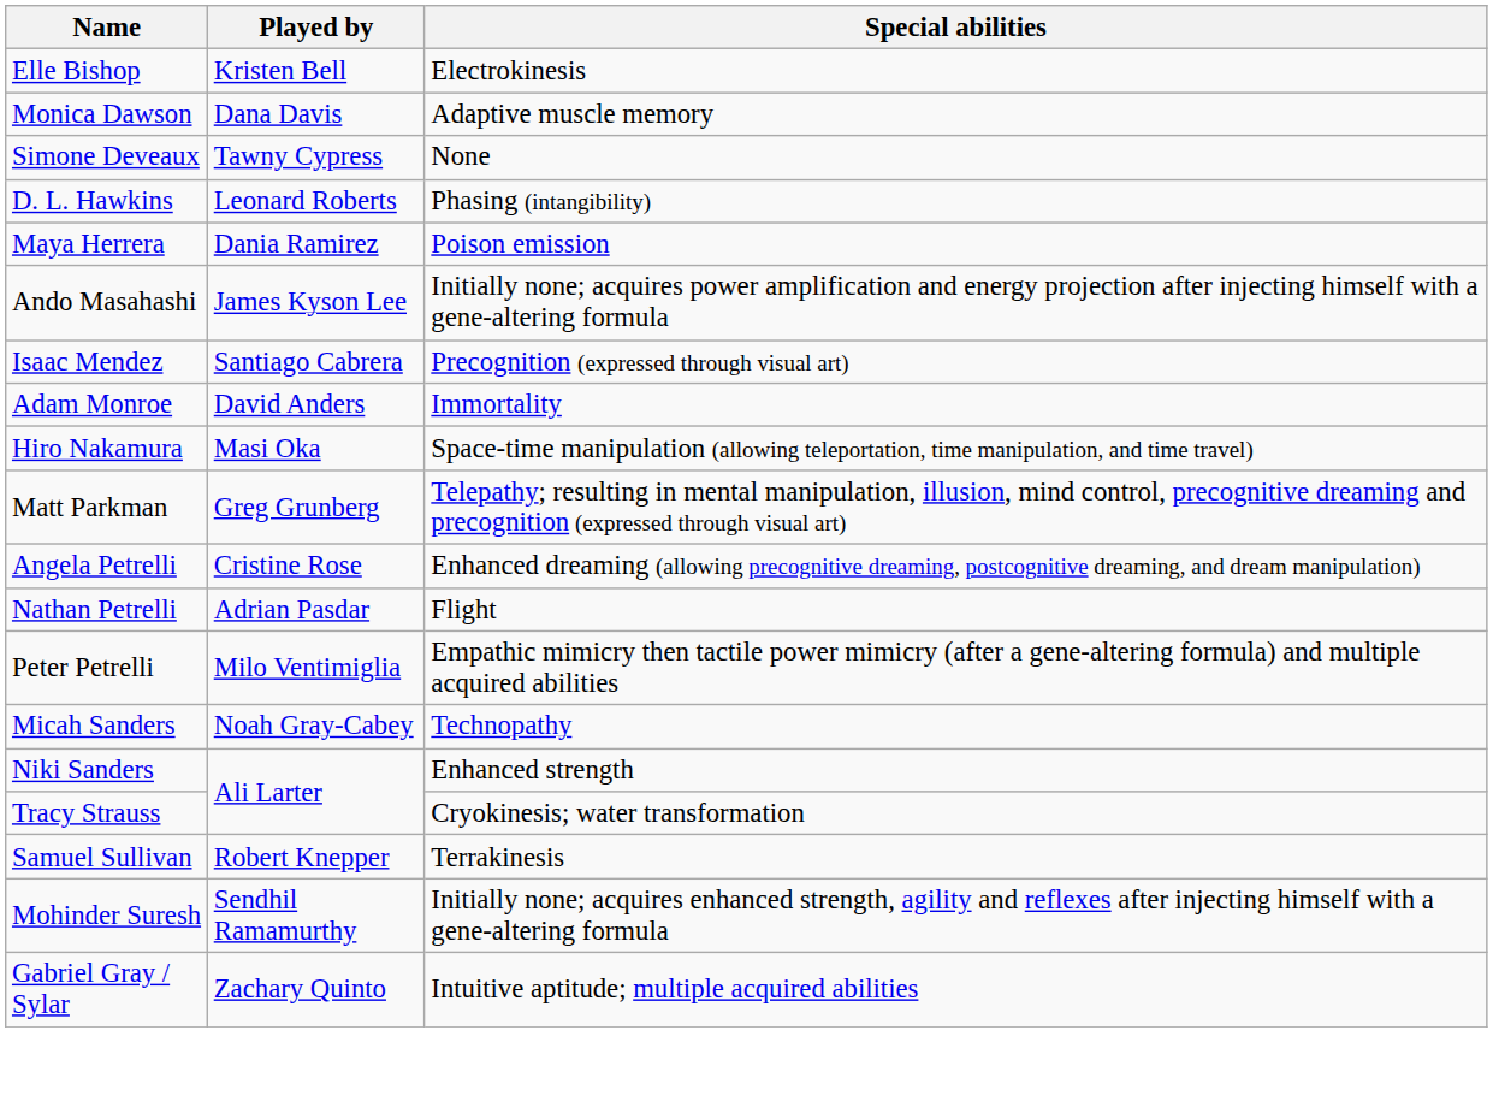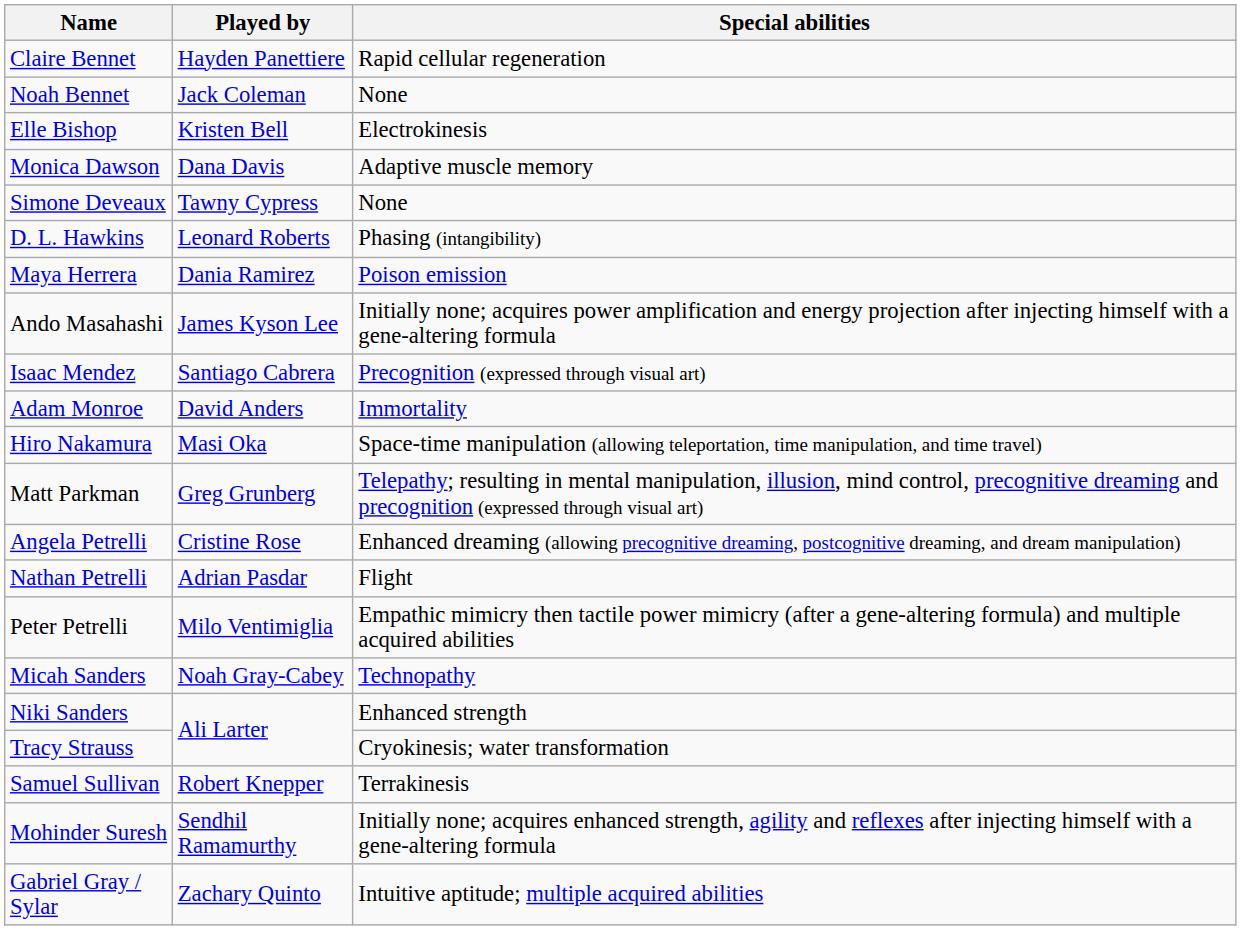+ row: Claire Bennet | Hayden Panettiere | Rapid cellular regeneration
+ row: Noah Bennet | Jack Coleman | None
